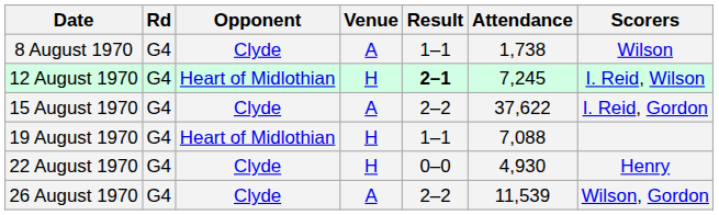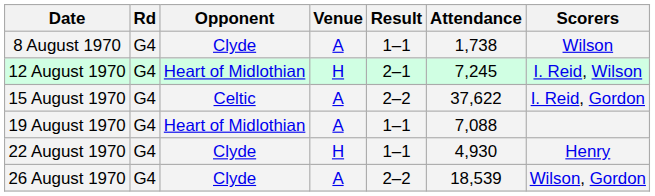12 August 1970 | Result: bold -> normal
15 August 1970 | Opponent: Clyde -> Celtic
19 August 1970 | Venue: H -> A
22 August 1970 | Result: 0–0 -> 1–1
26 August 1970 | Attendance: 11,539 -> 18,539
